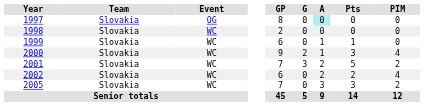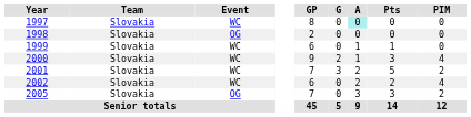1997 | Event: OG -> WC
1998 | Event: WC -> OG
2005 | Event: WC -> OG
